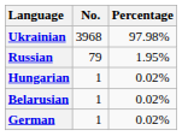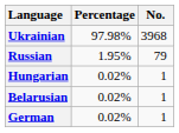columns swapped: No. <-> Percentage
